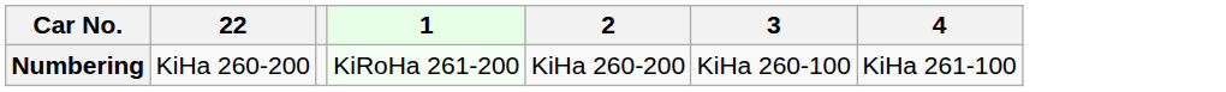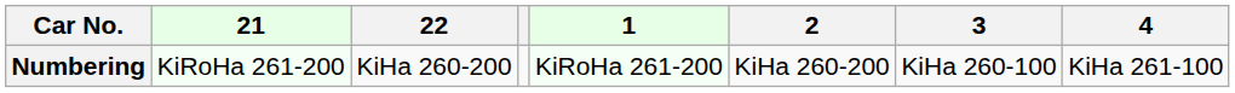+ column: 21 | KiRoHa 261-200
